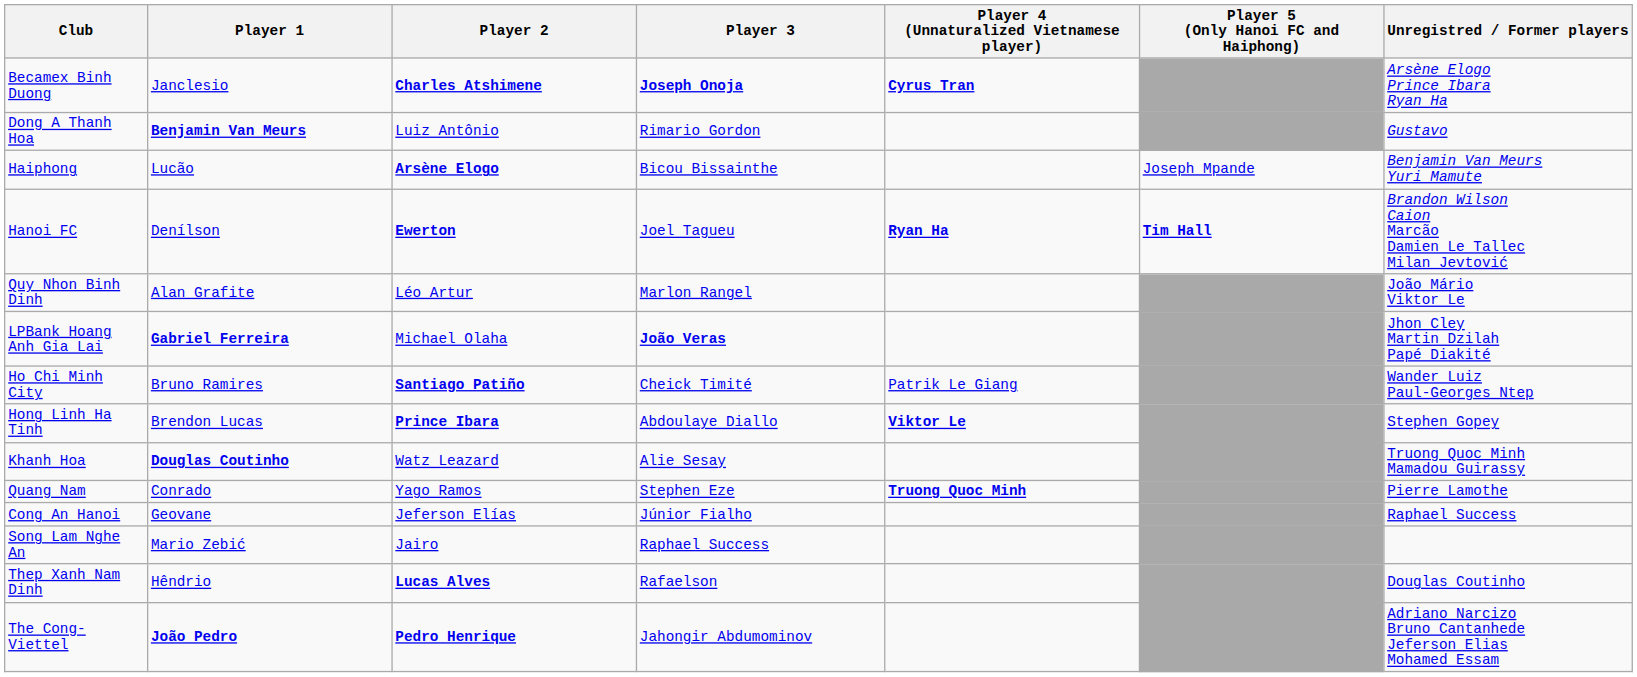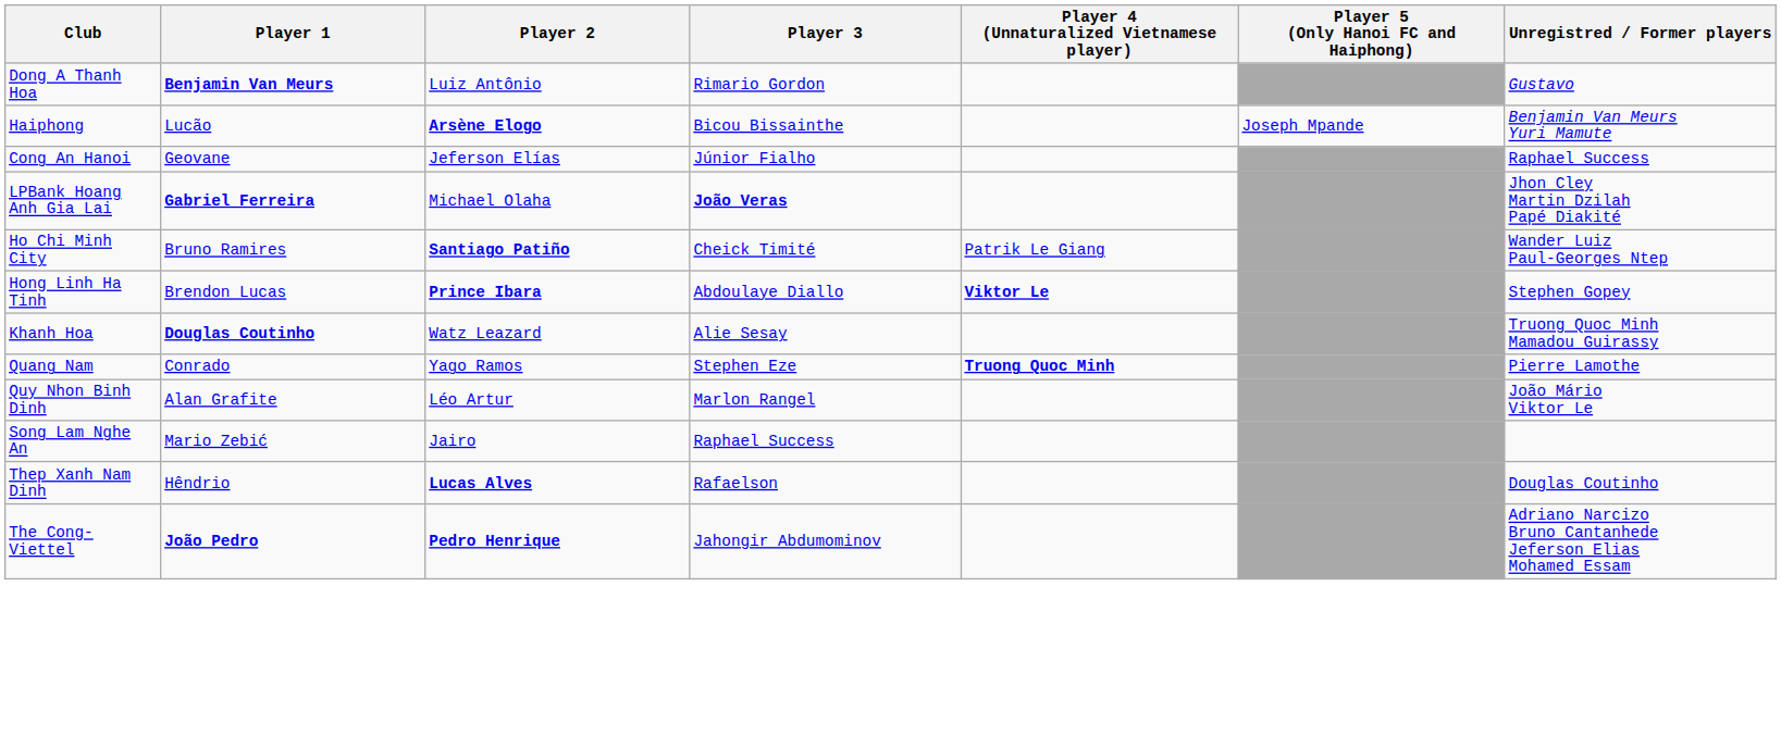- row: Becamex Binh Duong | Janclesio | Charles Atshimene | Joseph Onoja | Cyrus Tran | Arsène Elogo Prince Ibara Ryan Ha
- row: Hanoi FC | Denílson | Ewerton | Joel Tagueu | Ryan Ha | Tim Hall | Brandon Wilson Caion Marcão Damien Le Tallec Milan Jevtović
rows swapped: Cong An Hanoi <-> Quy Nhon Binh Dinh
